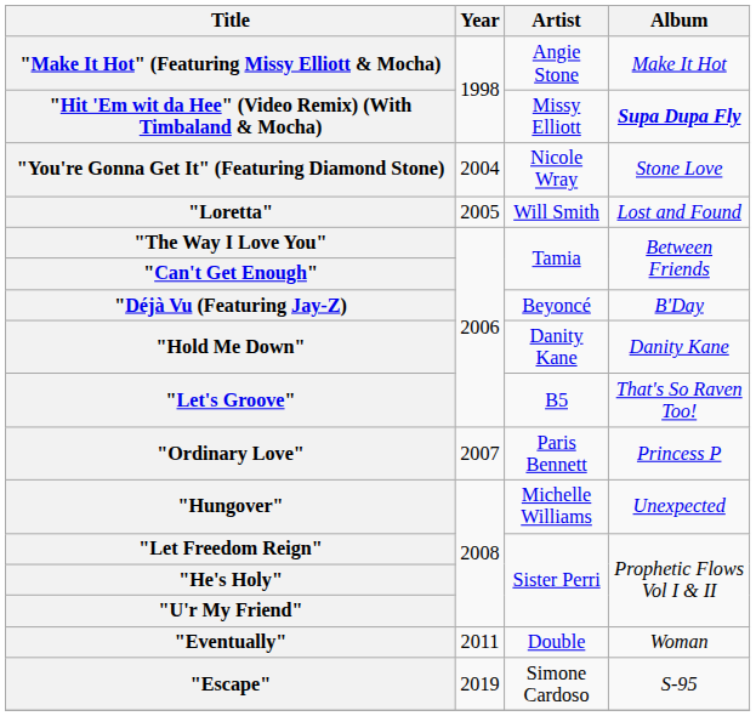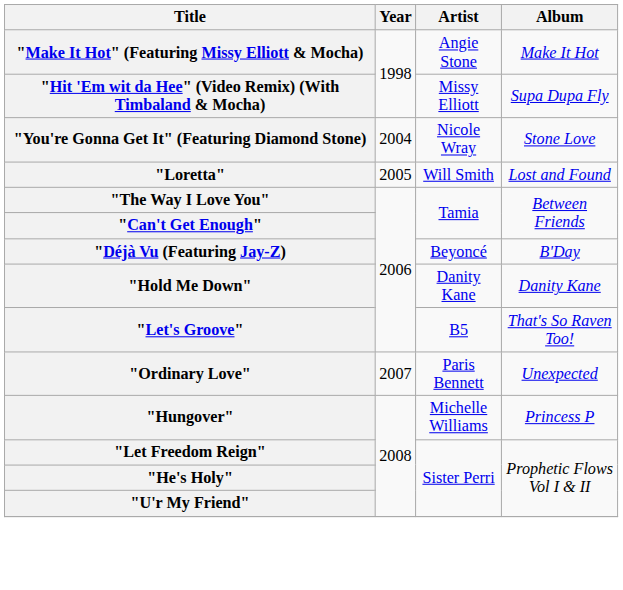"Hit 'Em wit da Hee" (Video Remix) (With Timbaland & Mocha) | Album: bold -> normal
"Ordinary Love" | Album: Princess P -> Unexpected
"Hungover" | Album: Unexpected -> Princess P
- row: "Eventually" | 2011 | Double | Woman
- row: "Escape" | 2019 | Simone Cardoso | S-95
